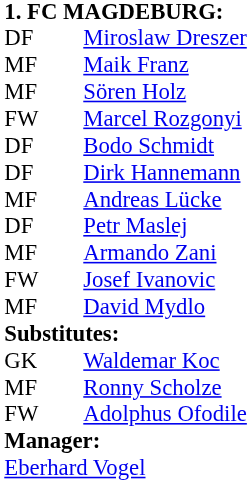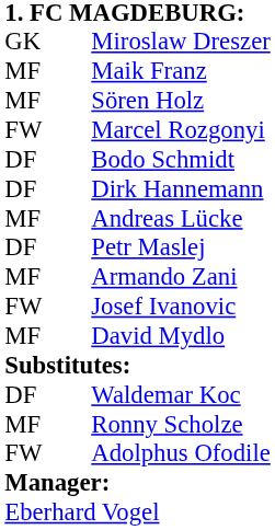Miroslaw Dreszer | column 1: DF -> GK
Waldemar Koc | column 1: GK -> DF
